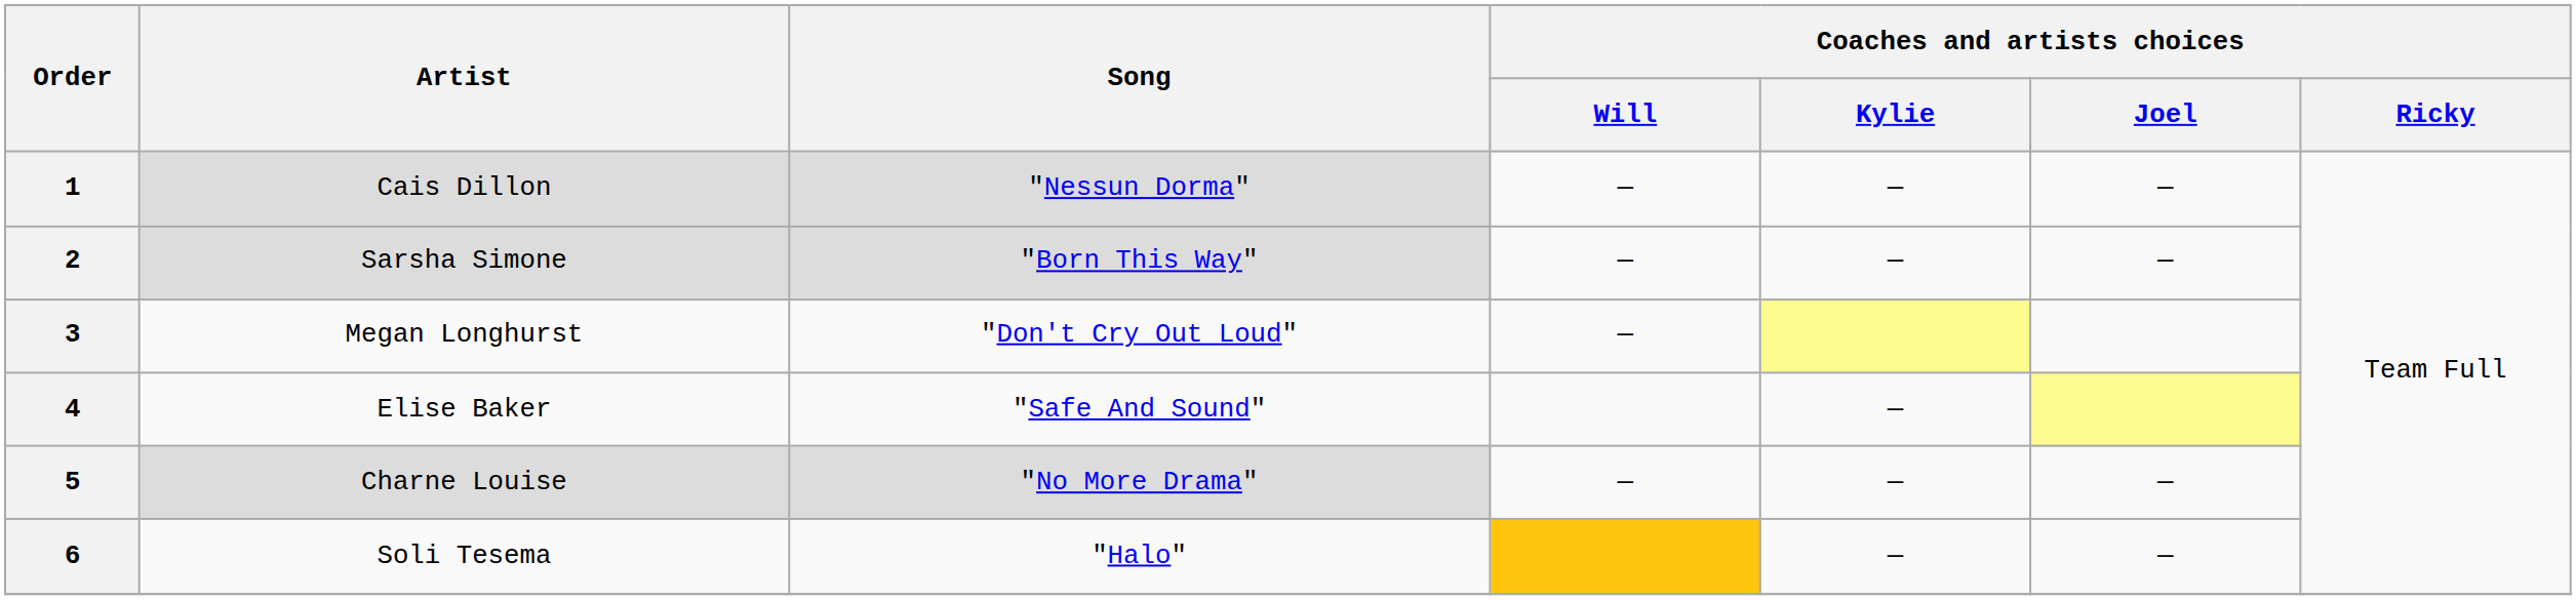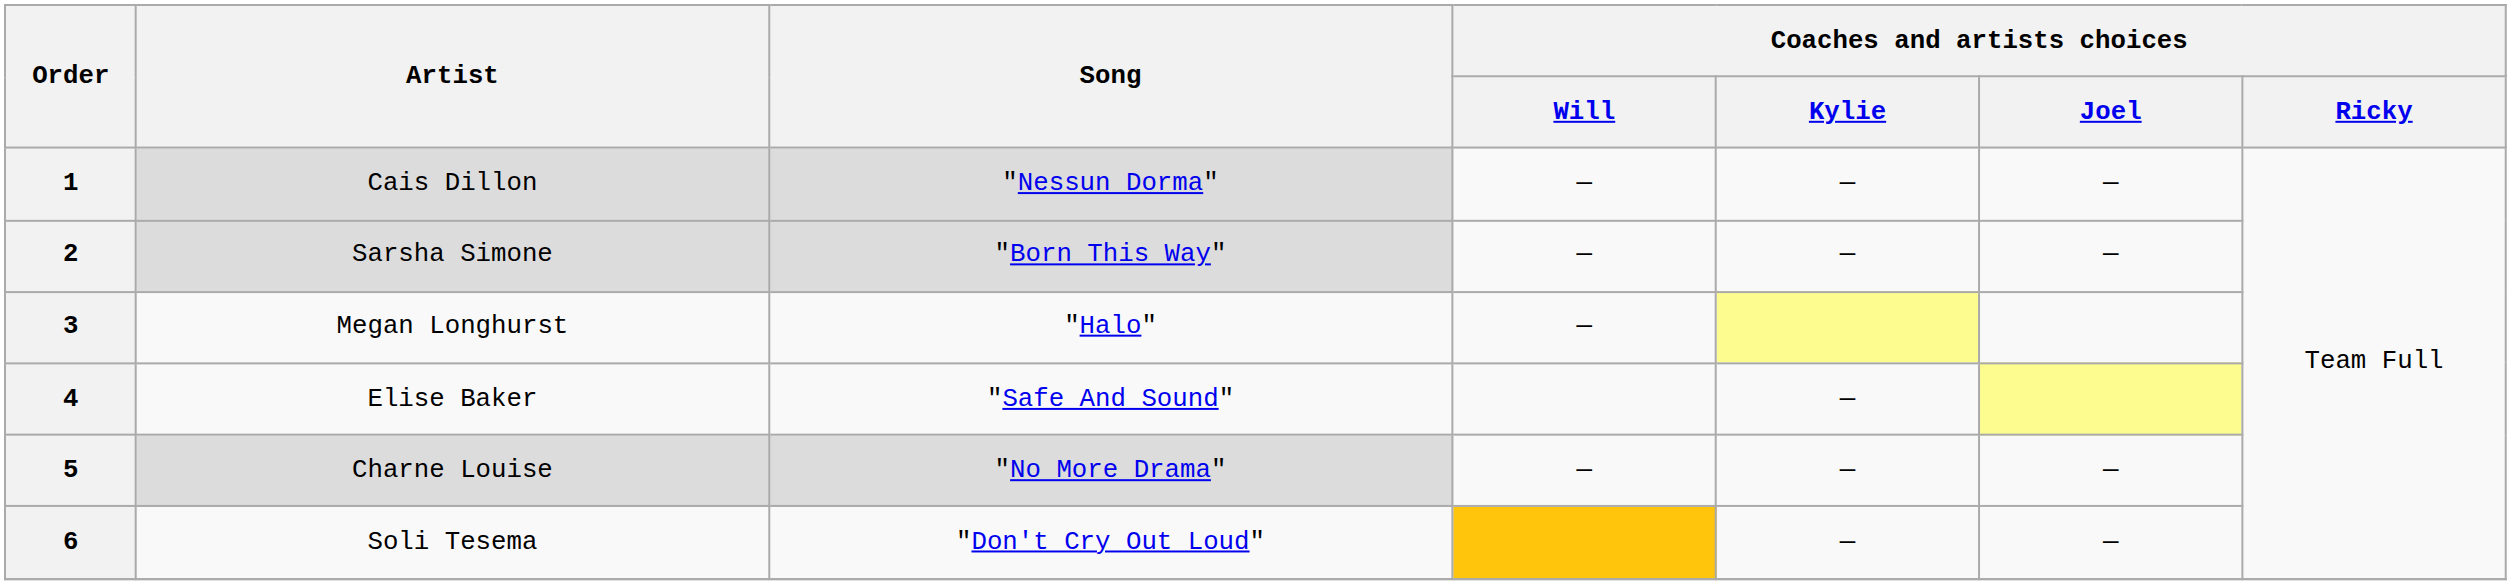3 | Song: "Don't Cry Out Loud" -> "Halo"
6 | Song: "Halo" -> "Don't Cry Out Loud"
